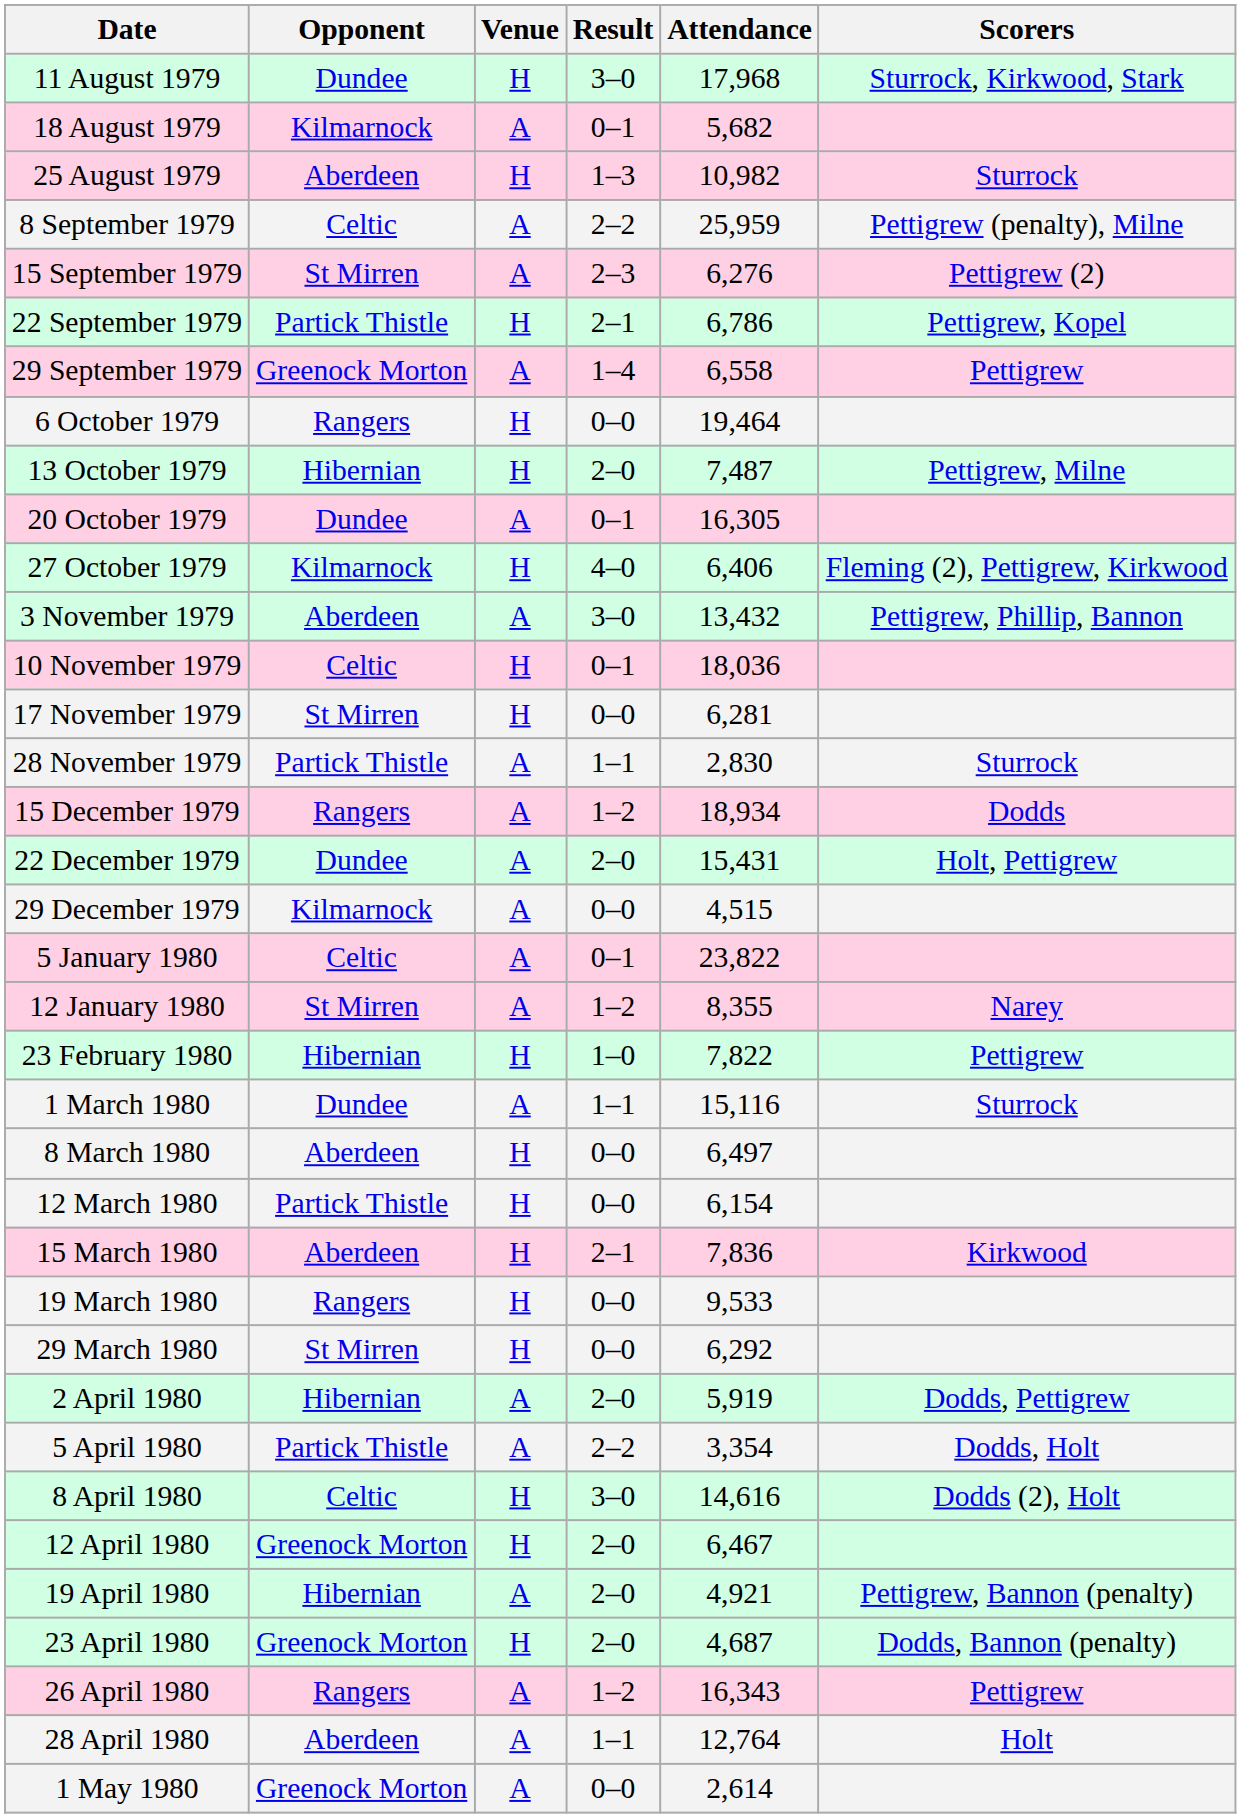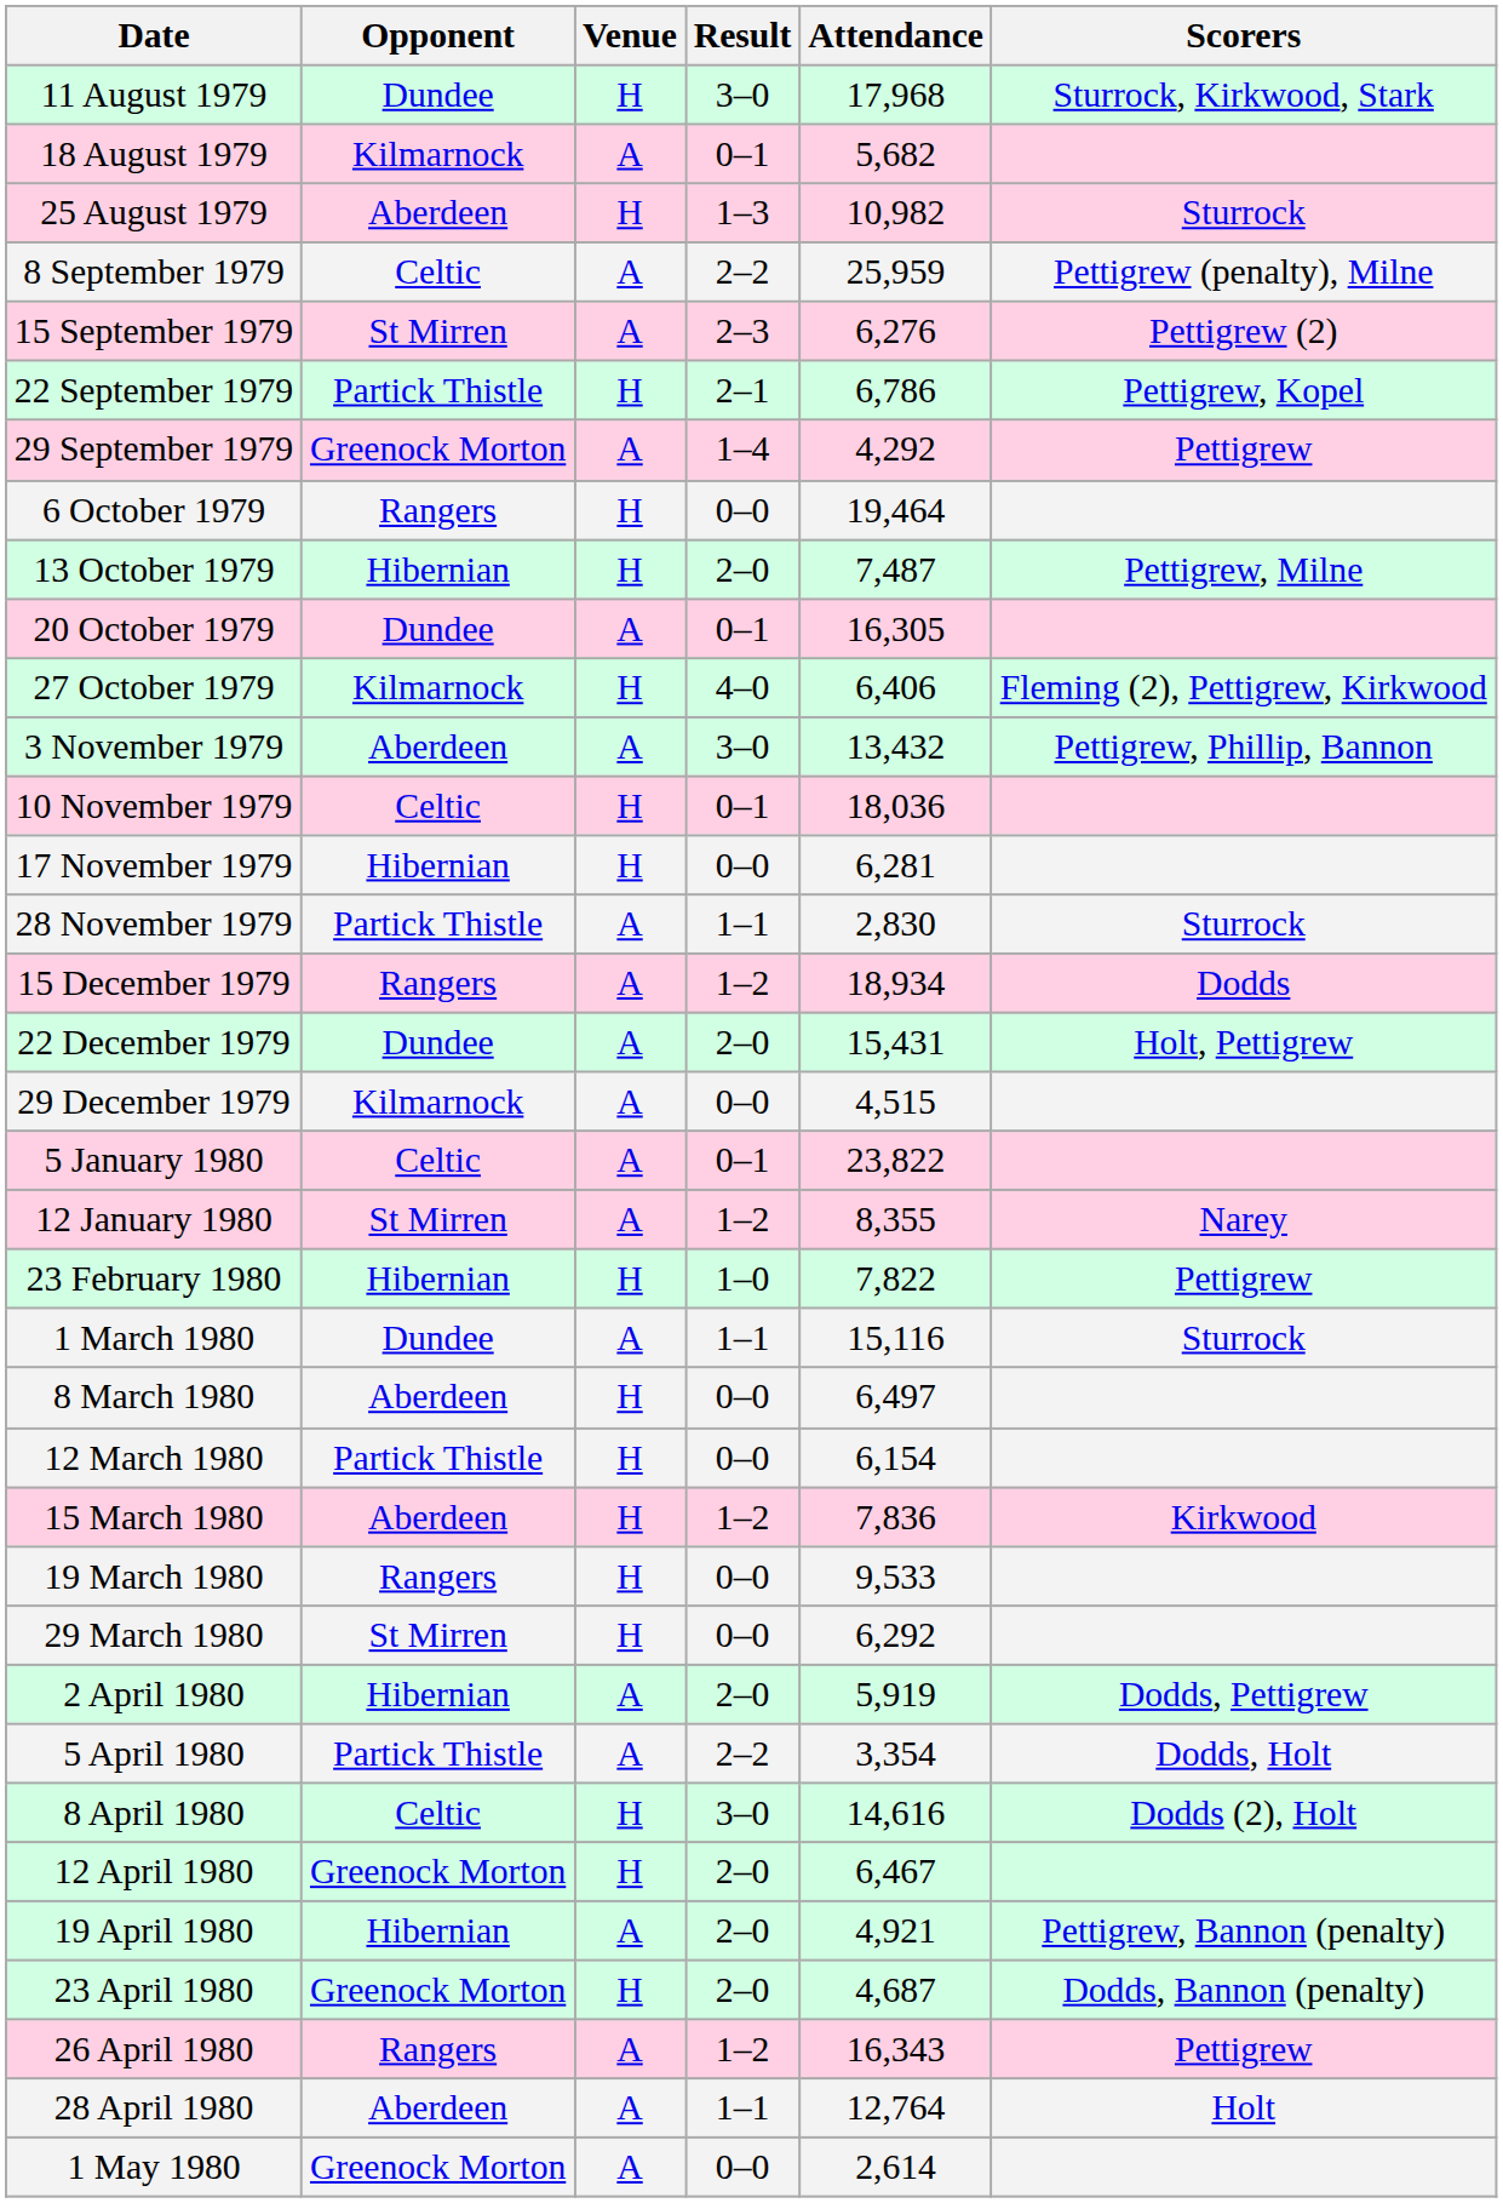29 September 1979 | Attendance: 6,558 -> 4,292
17 November 1979 | Opponent: St Mirren -> Hibernian
15 March 1980 | Result: 2–1 -> 1–2
